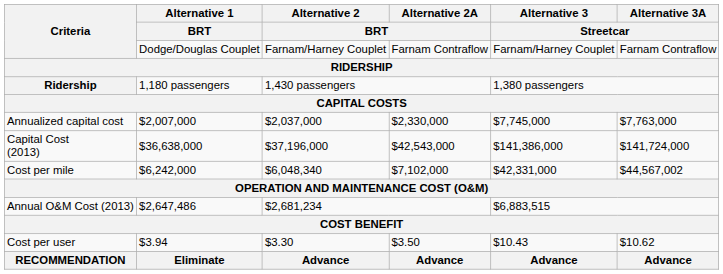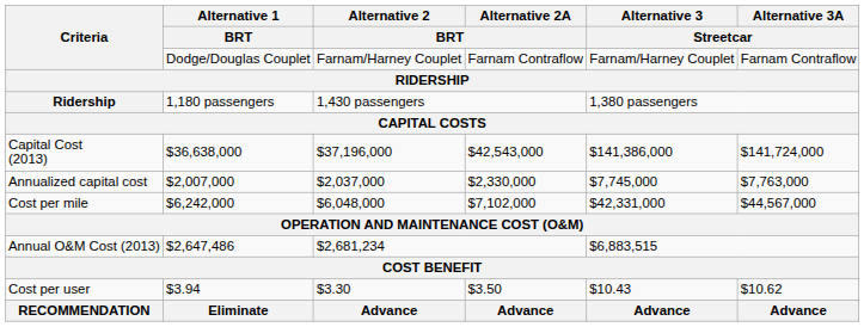rows swapped: Capital Cost (2013) <-> Annualized capital cost
Cost per mile | Alternative 2 / BRT: $6,048,340 -> $6,048,000
Cost per mile | Alternative 3A / Streetcar: $44,567,002 -> $44,567,000
